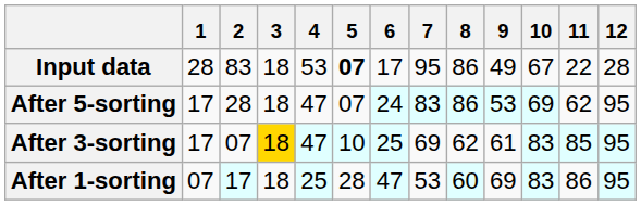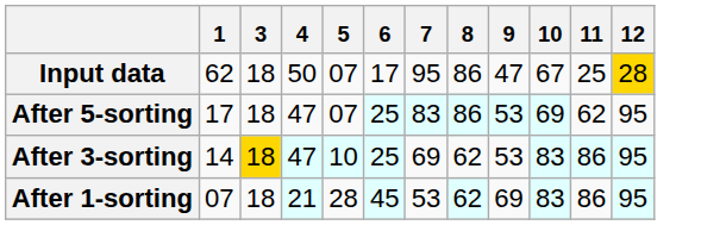- column: 2 | 83 | 28 | 07 | 17
Input data | 1: 28 -> 62
Input data | 4: 53 -> 50
Input data | 5: bold -> normal
Input data | 9: 49 -> 47
Input data | 11: 22 -> 25
Input data | 12: no background -> gold background
After 5-sorting | 6: 24 -> 25
After 3-sorting | 1: 17 -> 14
After 3-sorting | 9: 61 -> 53
After 3-sorting | 11: 85 -> 86
After 1-sorting | 4: 25 -> 21
After 1-sorting | 6: 47 -> 45
After 1-sorting | 8: 60 -> 62
